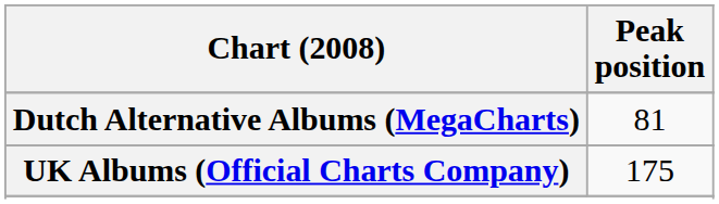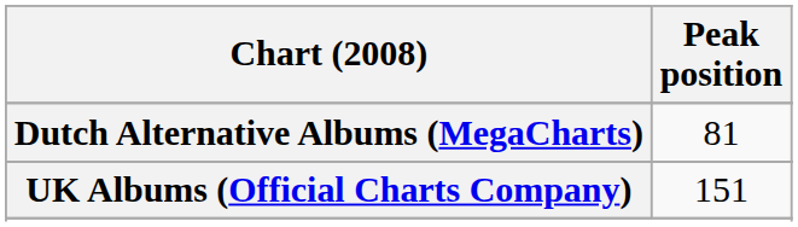UK Albums (Official Charts Company) | Peak position: 175 -> 151
